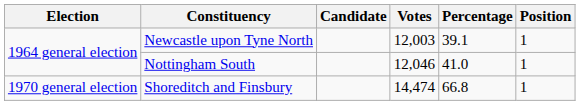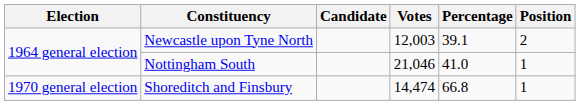Newcastle upon Tyne North | Position: 1 -> 2
Nottingham South | Votes: 12,046 -> 21,046
